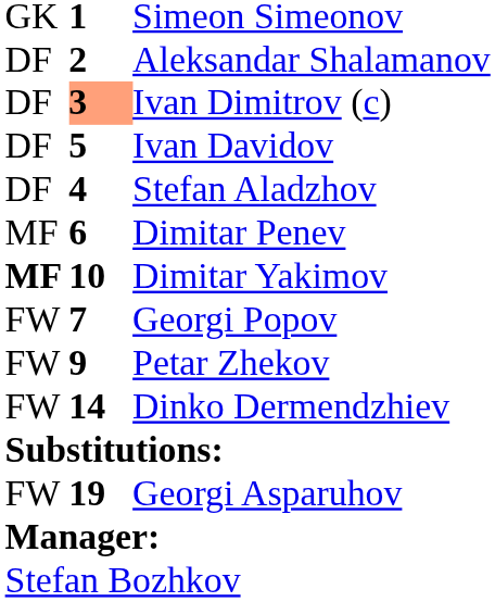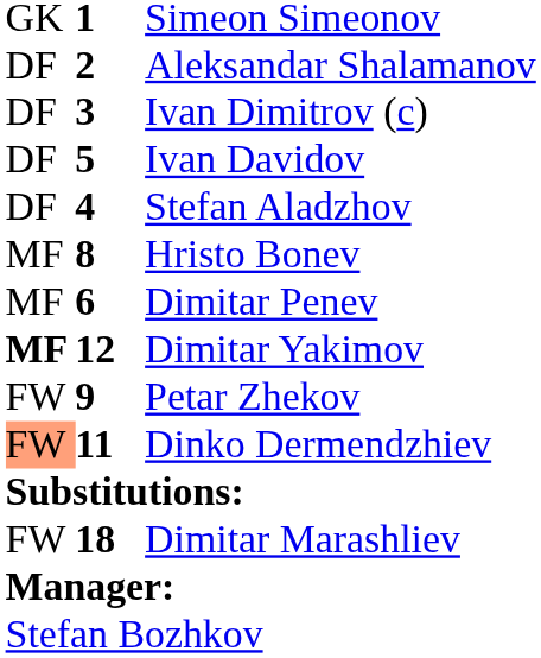Ivan Dimitrov (c) | column 2: lightsalmon background -> no background
+ row: MF | 8 | Hristo Bonev
Dimitar Yakimov | column 2: 10 -> 12
- row: FW | 7 | Georgi Popov
Dinko Dermendzhiev | column 1: no background -> lightsalmon background
Dinko Dermendzhiev | column 2: 14 -> 11
+ row: FW | 18 | Dimitar Marashliev
- row: FW | 19 | Georgi Asparuhov
